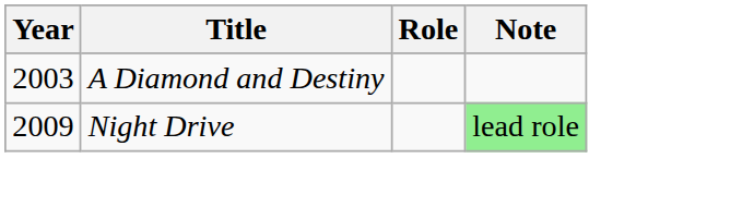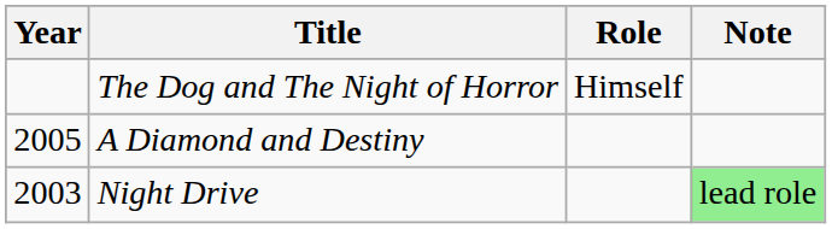+ row: The Dog and The Night of Horror | Himself
A Diamond and Destiny | Year: 2003 -> 2005
Night Drive | Year: 2009 -> 2003
